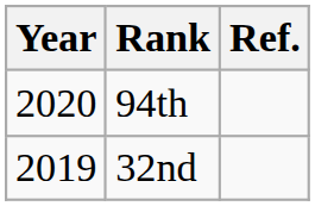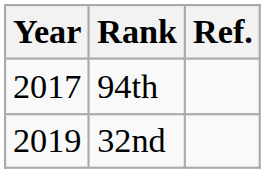94th | Year: 2020 -> 2017
